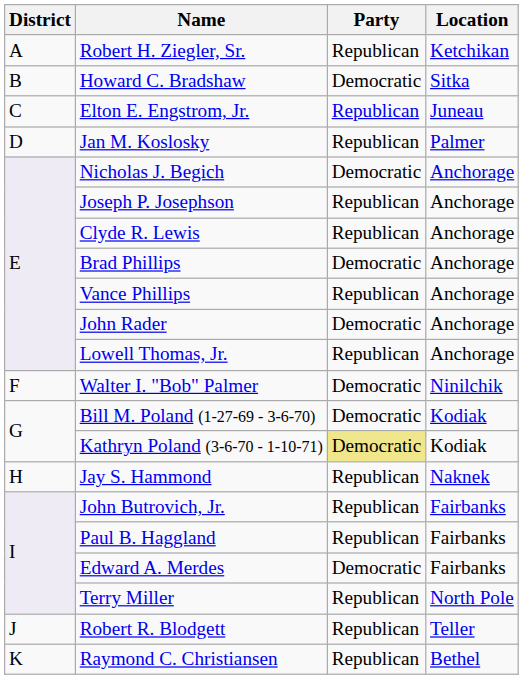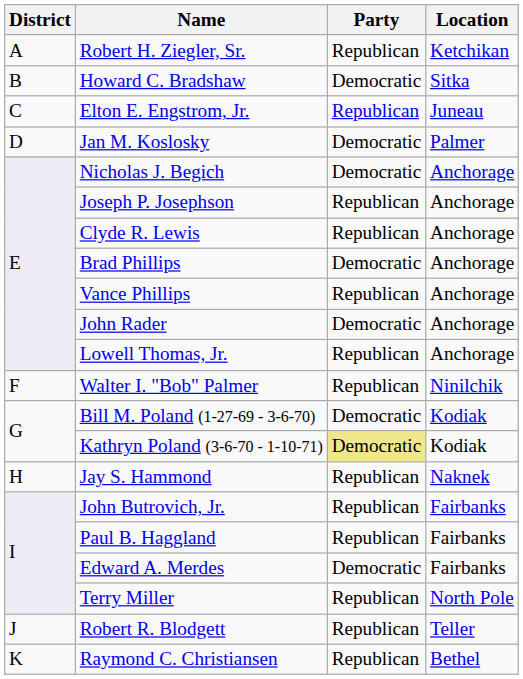Jan M. Koslosky | Party: Republican -> Democratic
Walter I. "Bob" Palmer | Party: Democratic -> Republican
